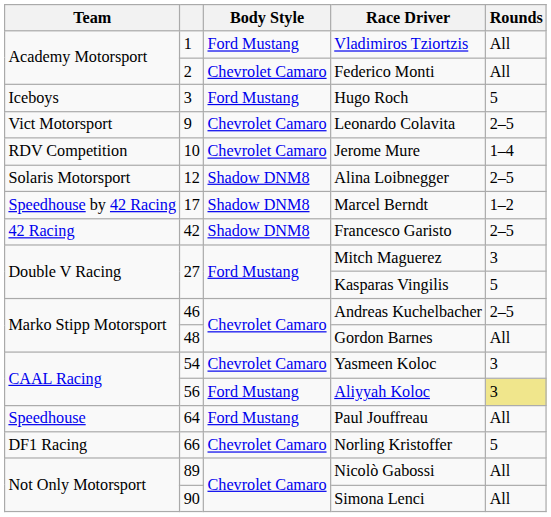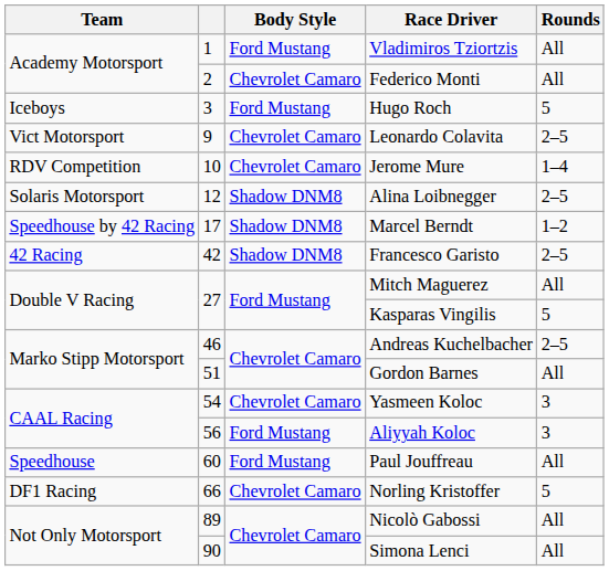Mitch Maguerez | Rounds: 3 -> All
Gordon Barnes | column 2: 48 -> 51
Aliyyah Koloc | Rounds: khaki background -> no background
Paul Jouffreau | column 2: 64 -> 60
